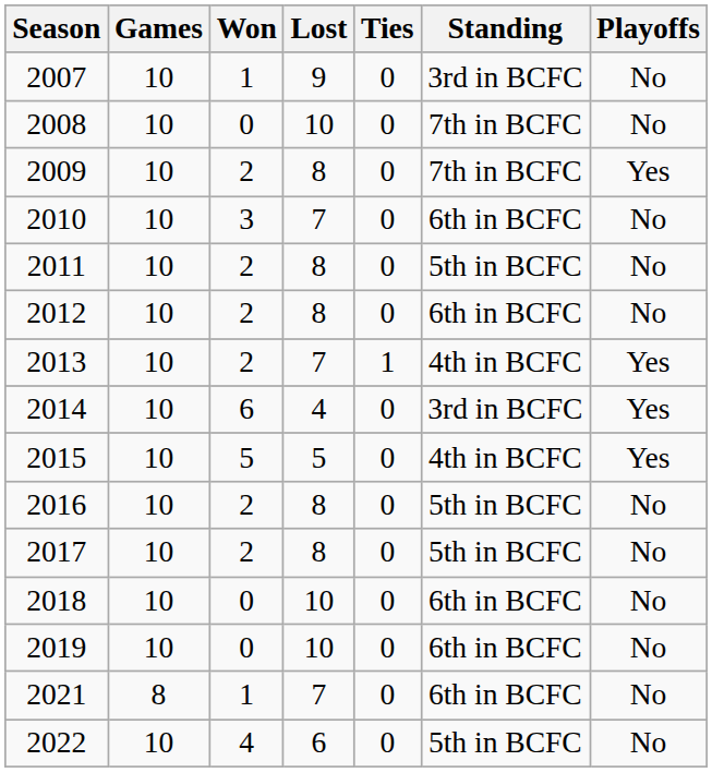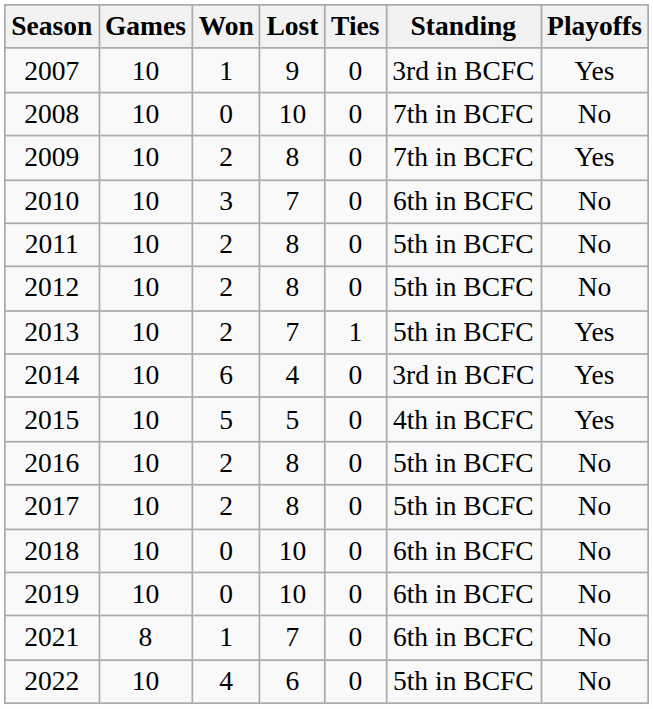2007 | Playoffs: No -> Yes
2012 | Standing: 6th in BCFC -> 5th in BCFC
2013 | Standing: 4th in BCFC -> 5th in BCFC
